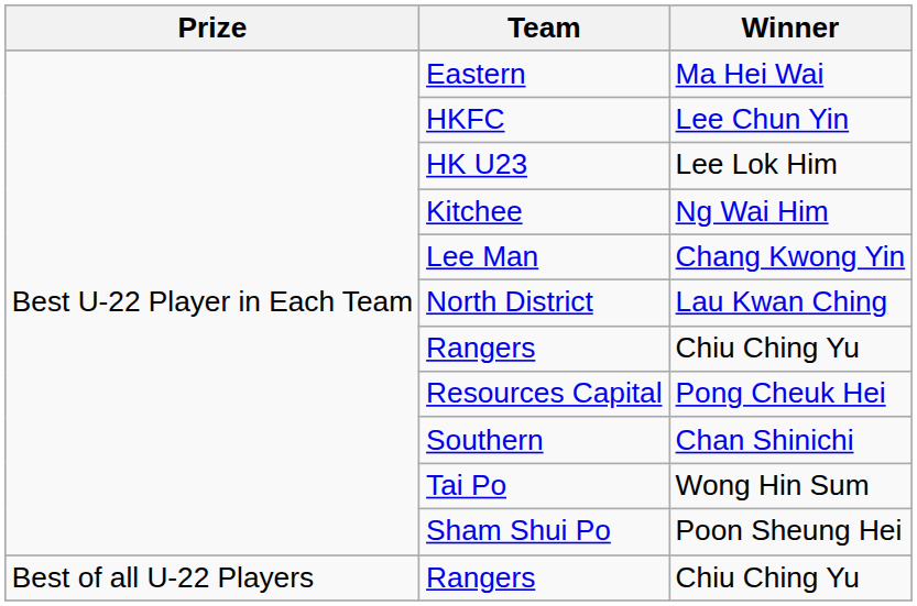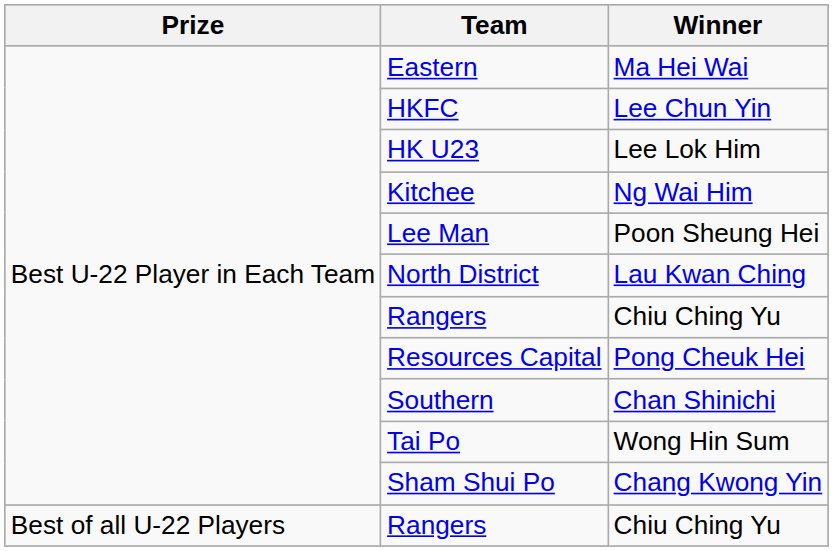Lee Man | Winner: Chang Kwong Yin -> Poon Sheung Hei
Sham Shui Po | Winner: Poon Sheung Hei -> Chang Kwong Yin
